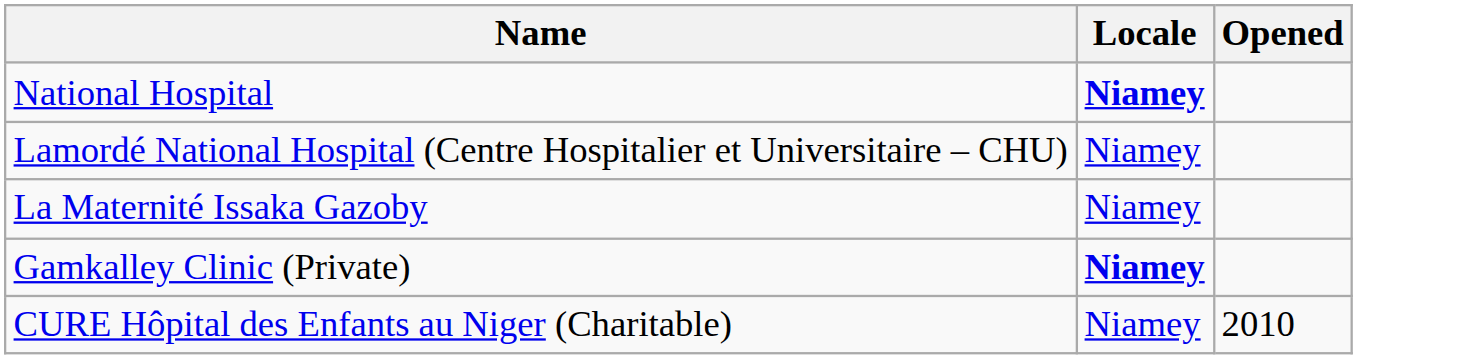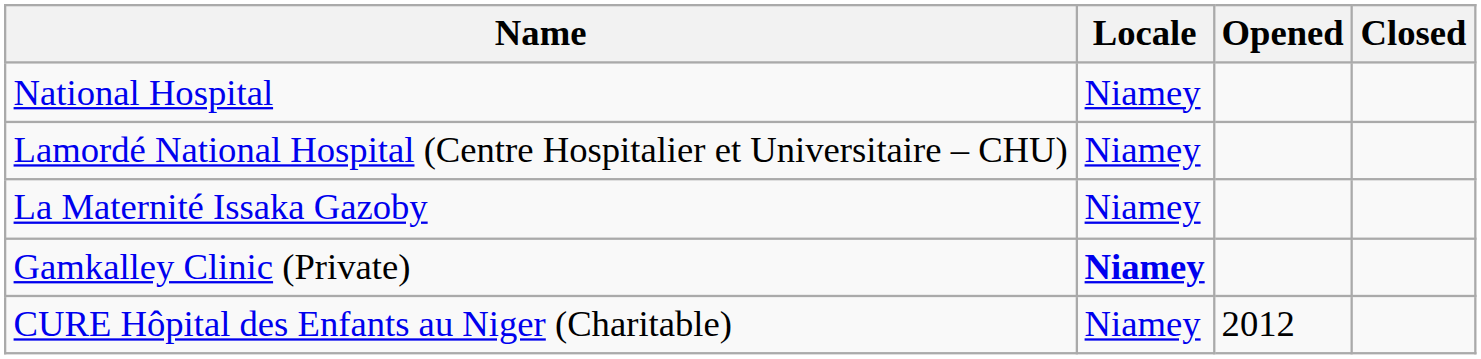+ column: Closed
National Hospital | Locale: bold -> normal
CURE Hôpital des Enfants au Niger (Charitable) | Opened: 2010 -> 2012
